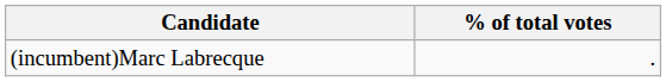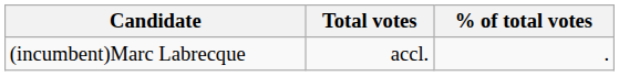+ column: Total votes | accl.
